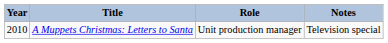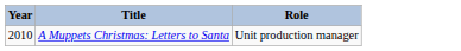- column: Notes | Television special
